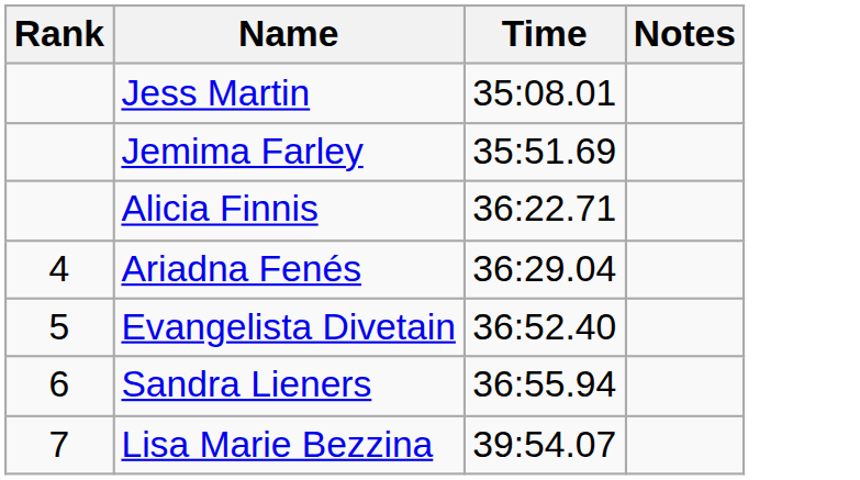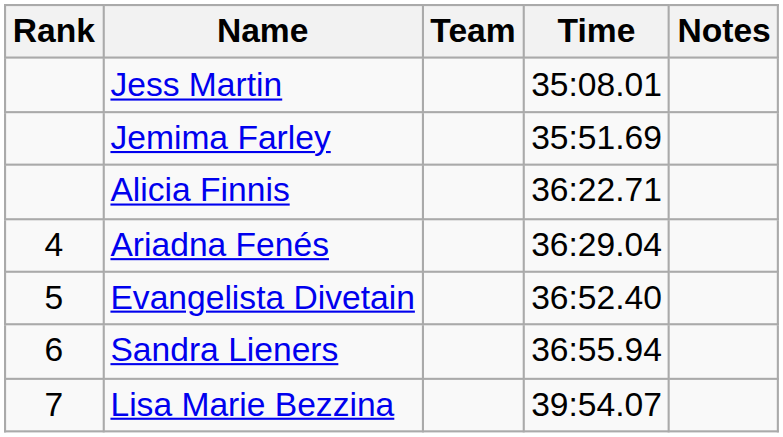+ column: Team
